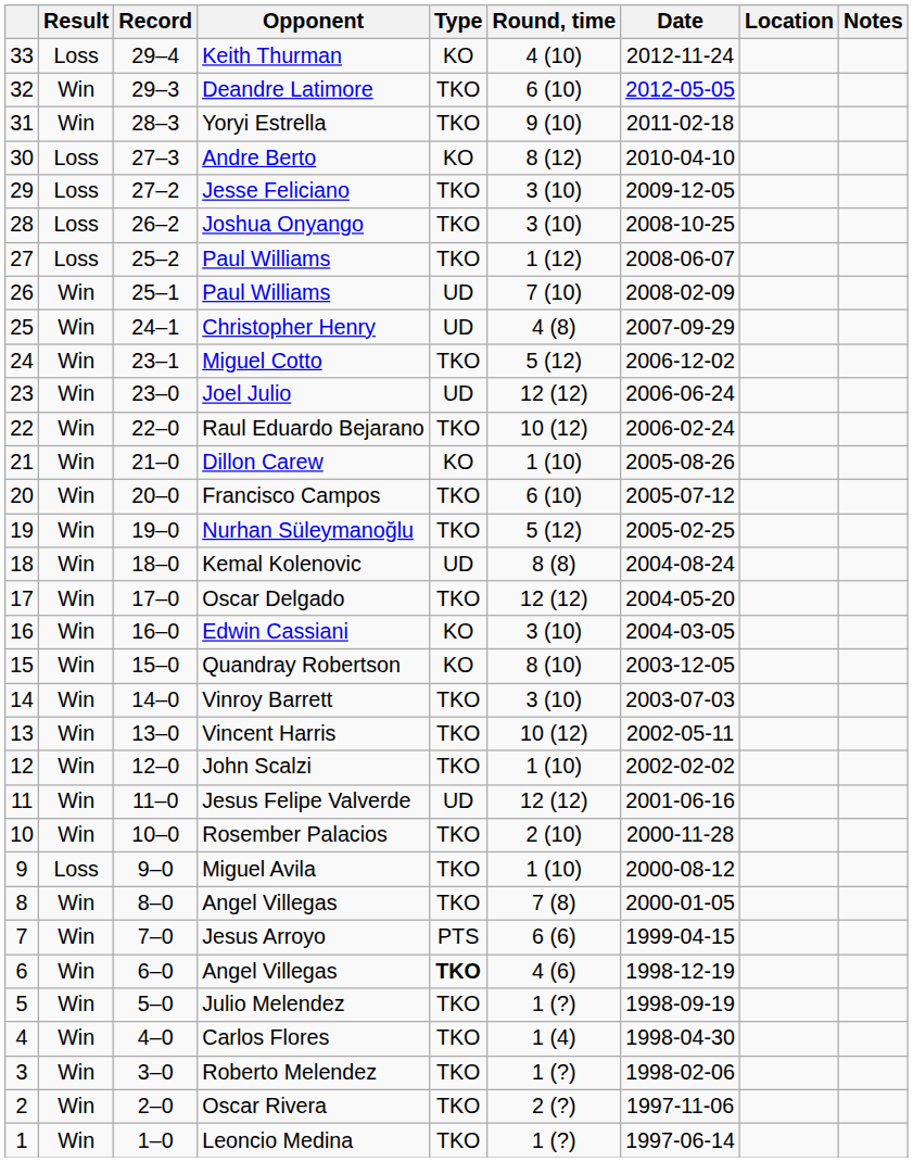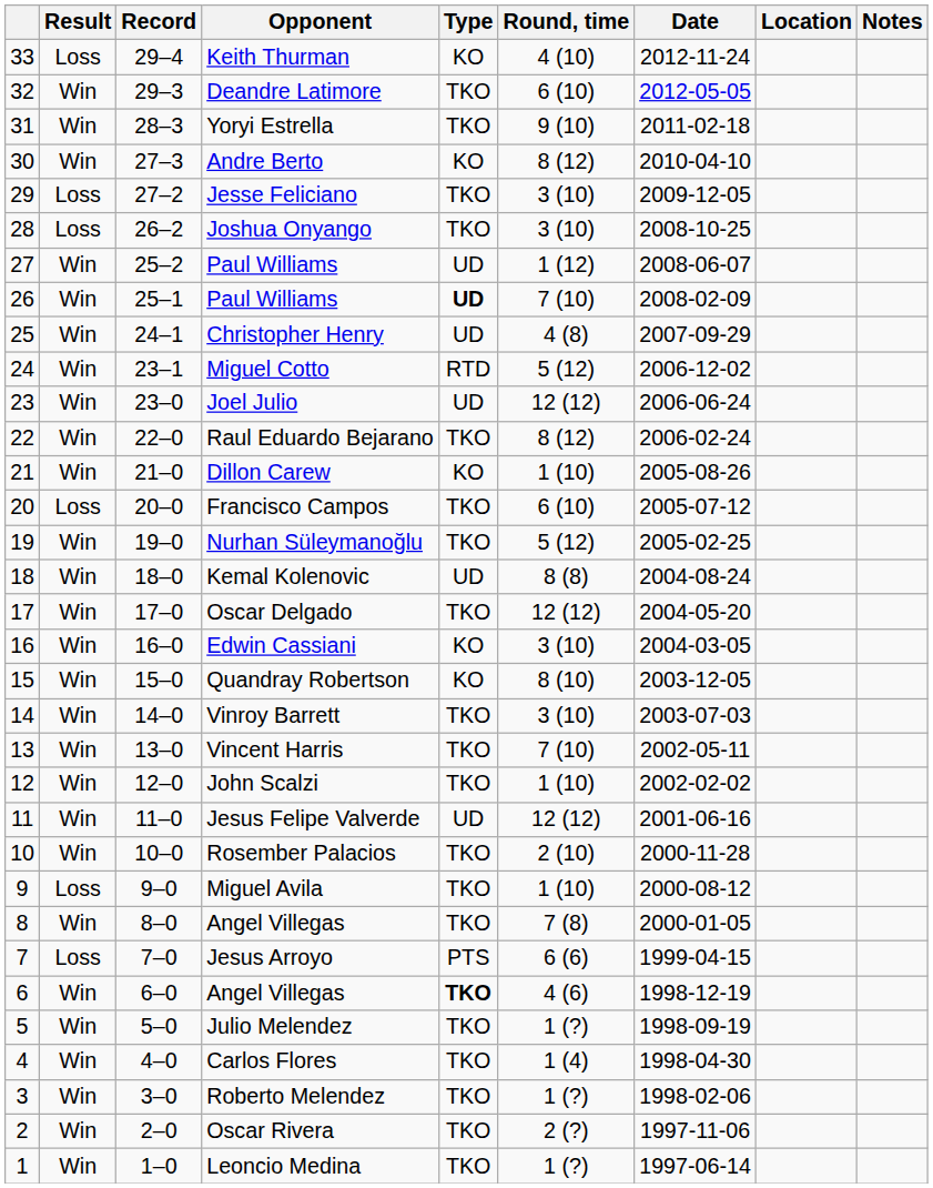Andre Berto | Result: Loss -> Win
27 / Paul Williams | Result: Loss -> Win
27 / Paul Williams | Type: TKO -> UD
26 / Paul Williams | Type: normal -> bold
Miguel Cotto | Type: TKO -> RTD
Raul Eduardo Bejarano | Round, time: 10 (12) -> 8 (12)
Francisco Campos | Result: Win -> Loss
Vincent Harris | Round, time: 10 (12) -> 7 (10)
Jesus Arroyo | Result: Win -> Loss
